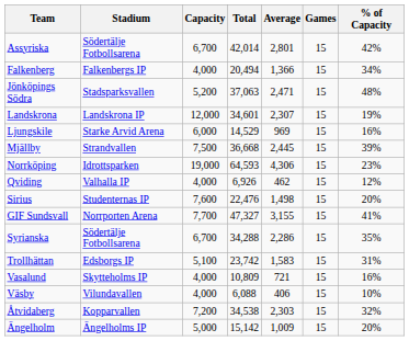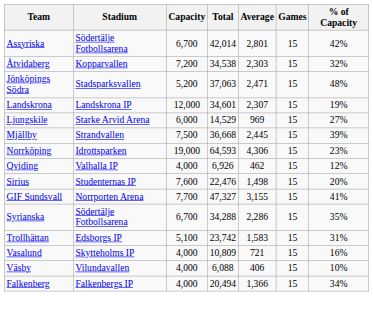rows swapped: Falkenberg <-> Åtvidaberg
Ljungskile | % of Capacity: 16% -> 27%
- row: Ängelholm | Ängelholms IP | 5,000 | 15,142 | 1,009 | 15 | 20%
